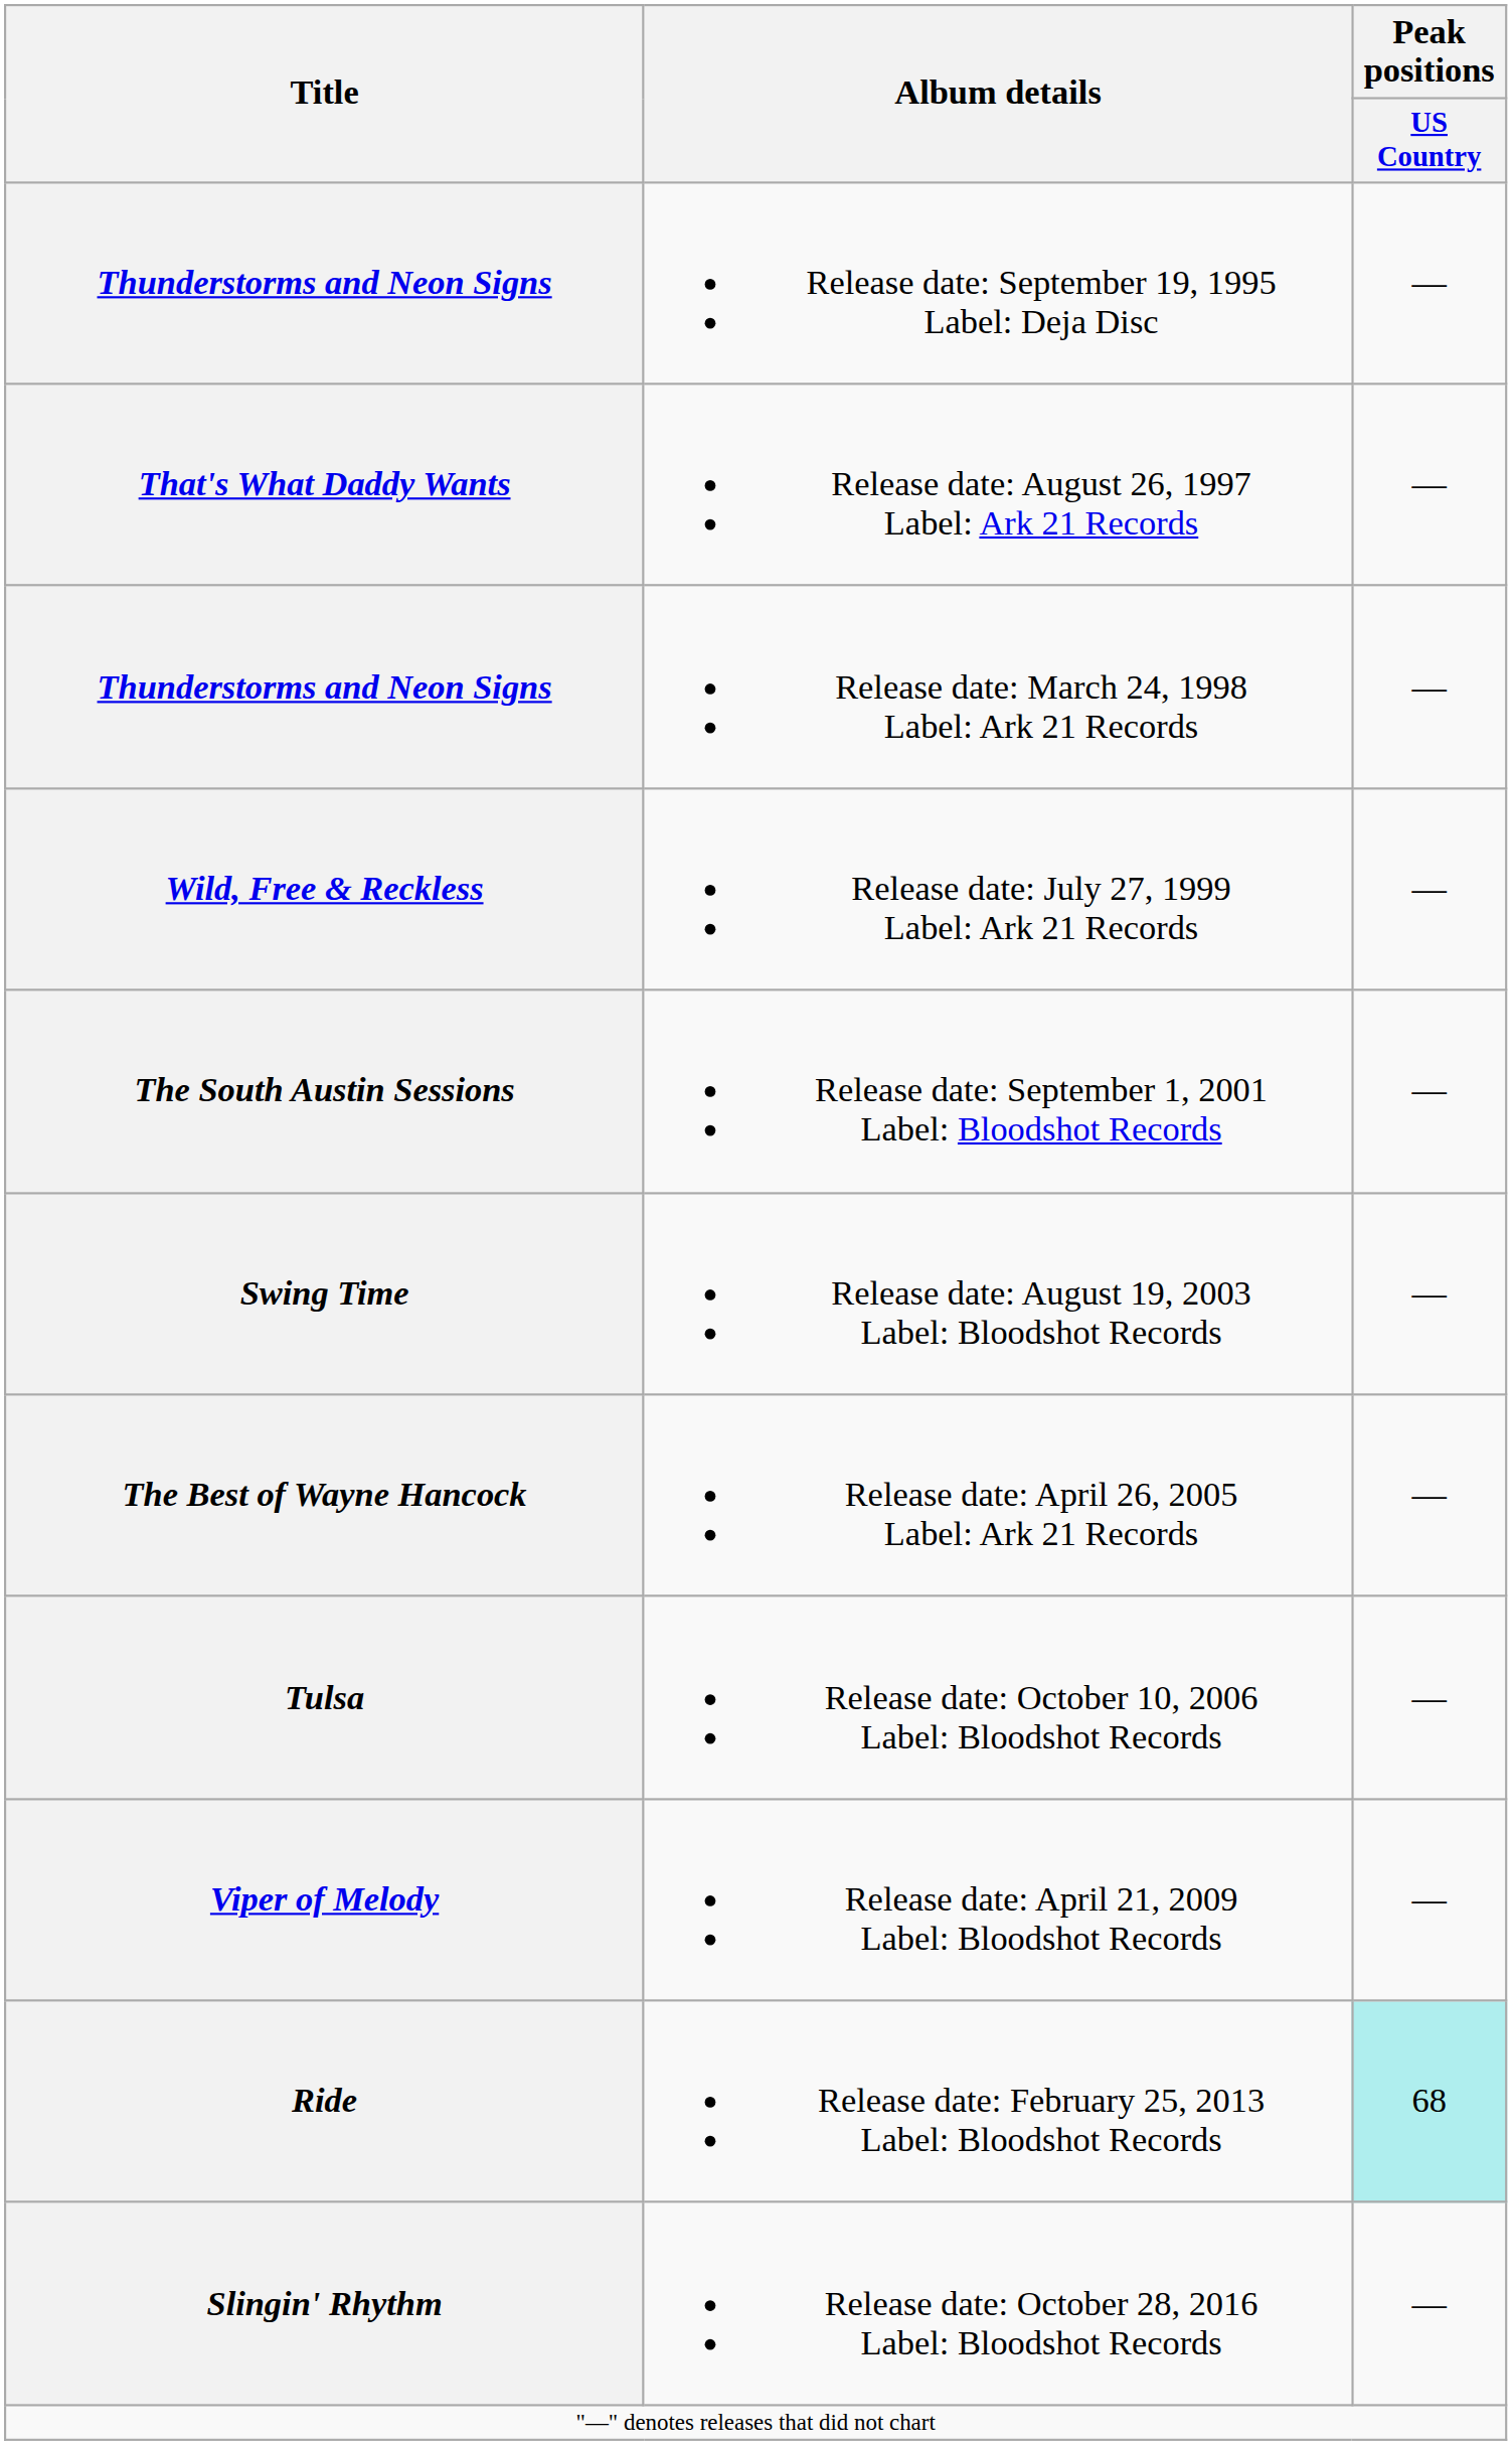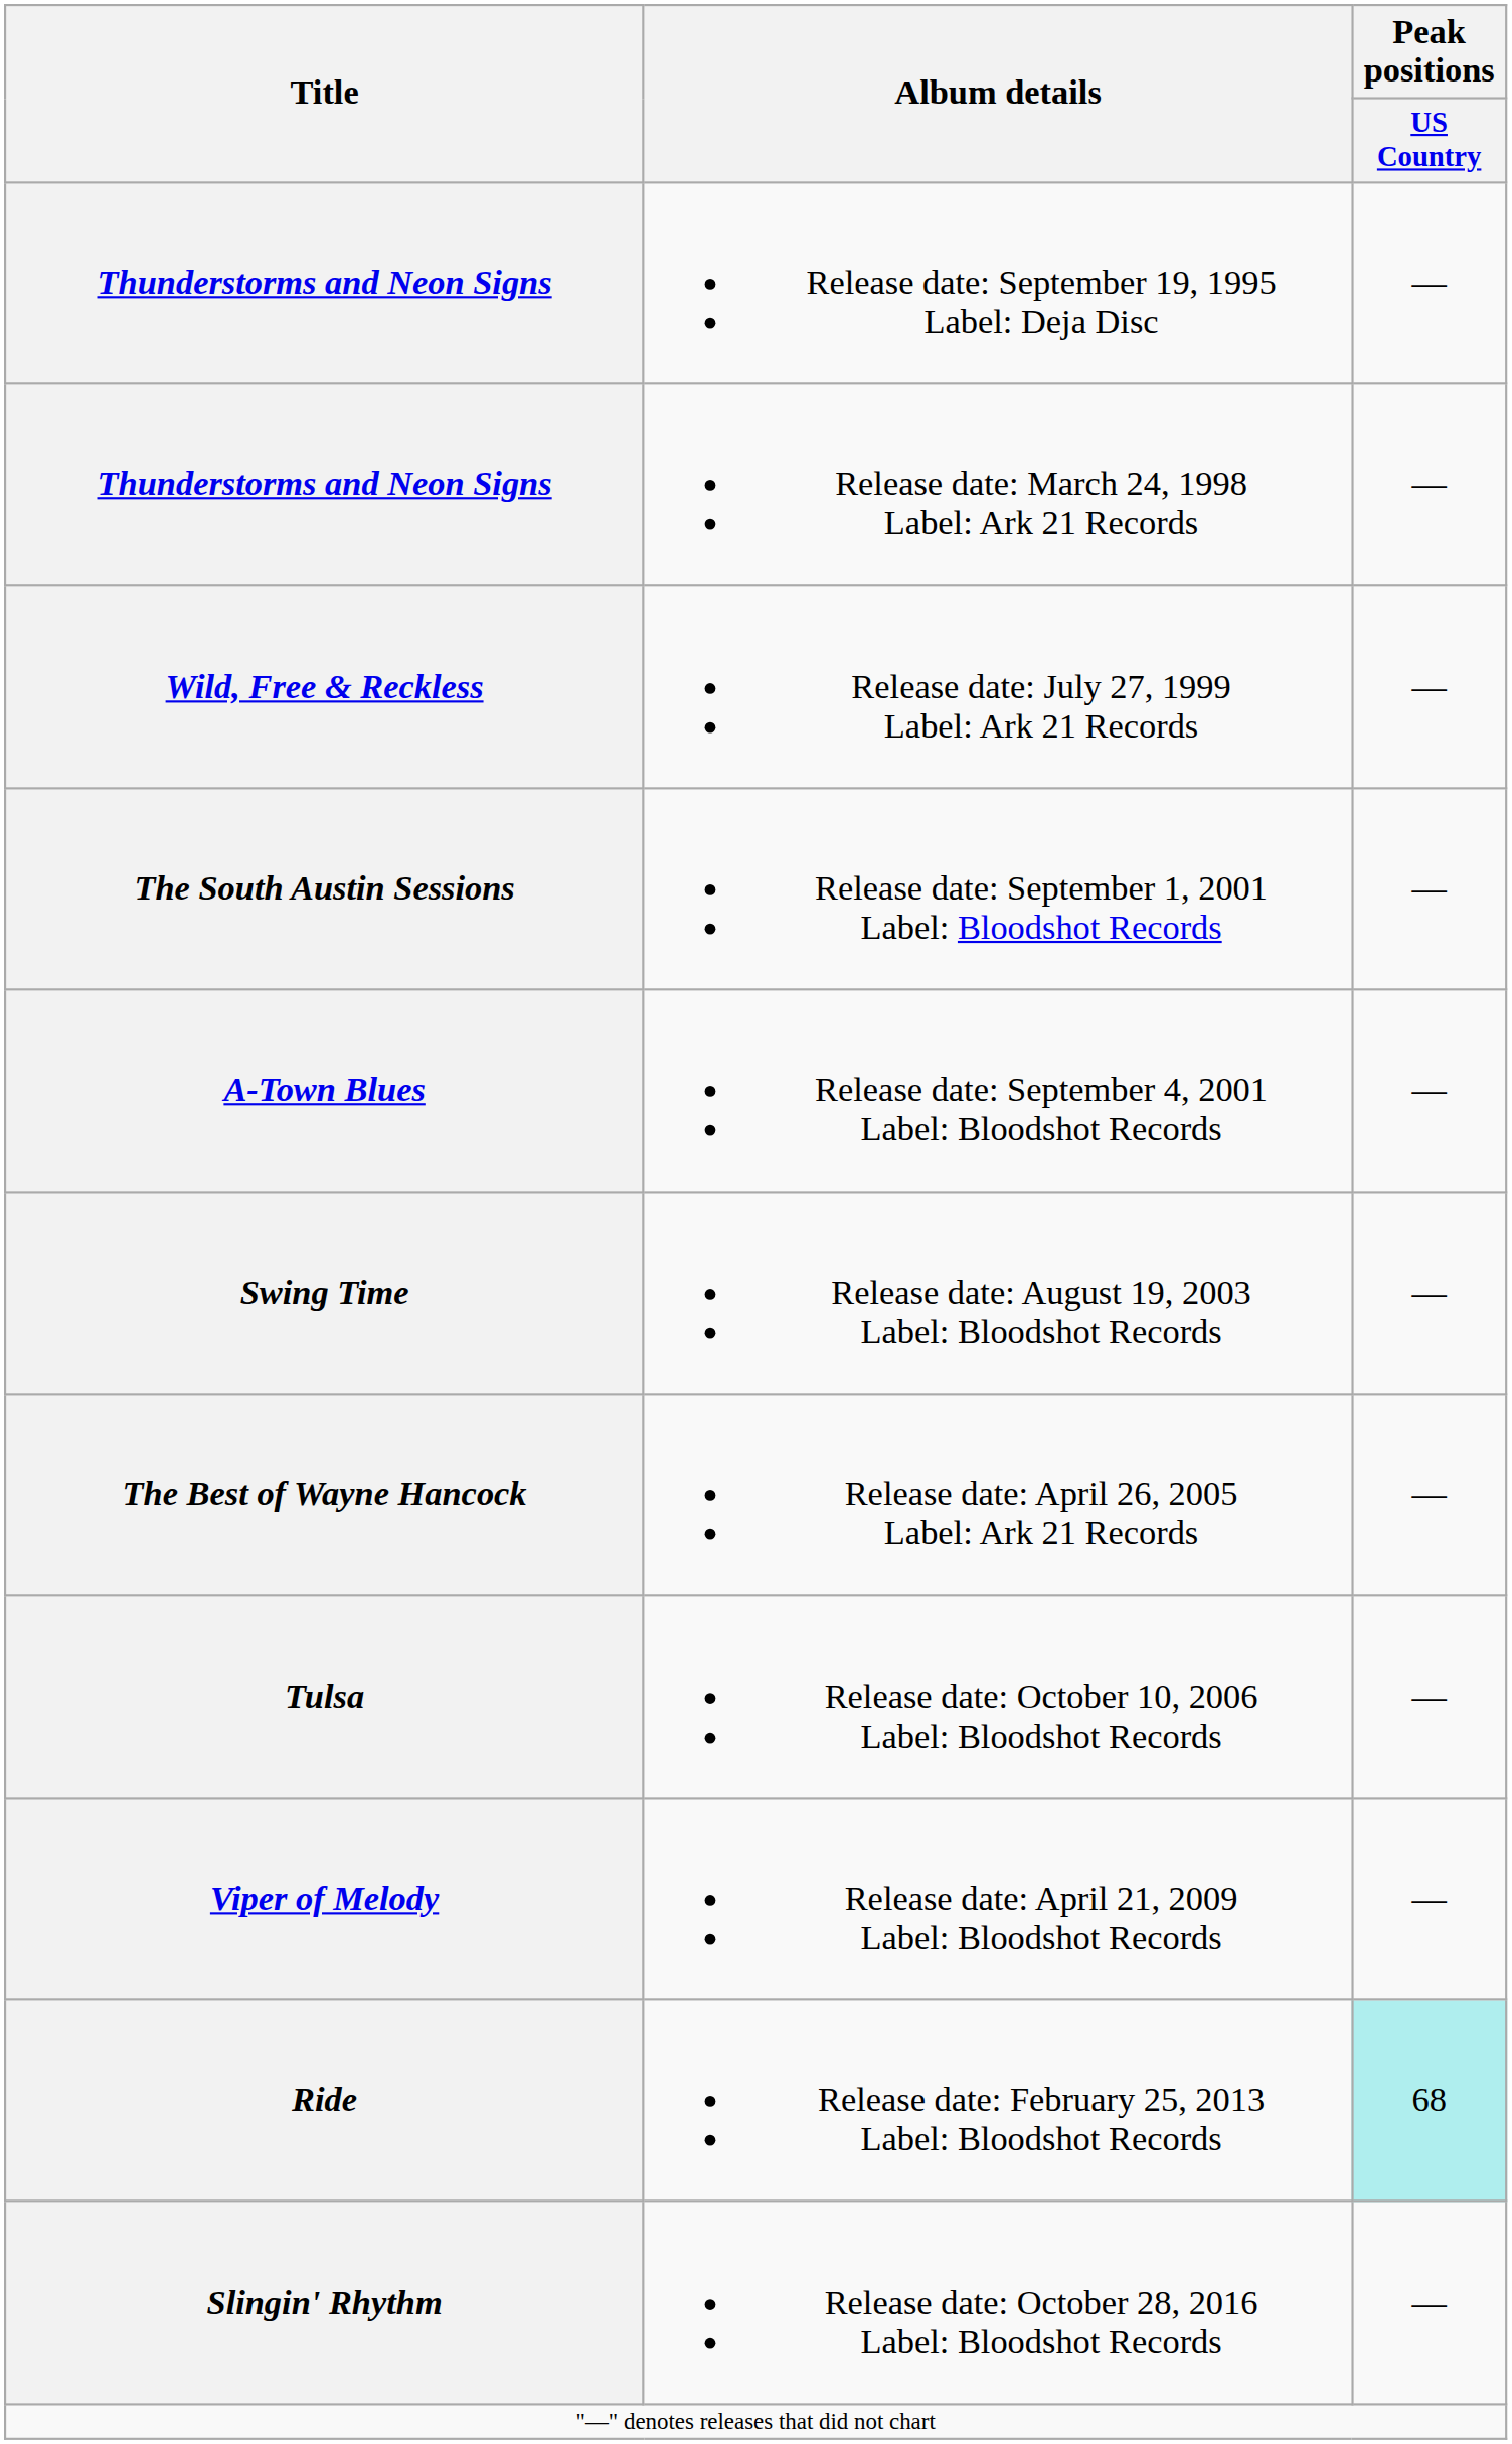- row: That's What Daddy Wants | Release date: August 26, 1997 Label: Ark 21 Records | —
+ row: A-Town Blues | Release date: September 4, 2001 Label: Bloodshot Records | —
